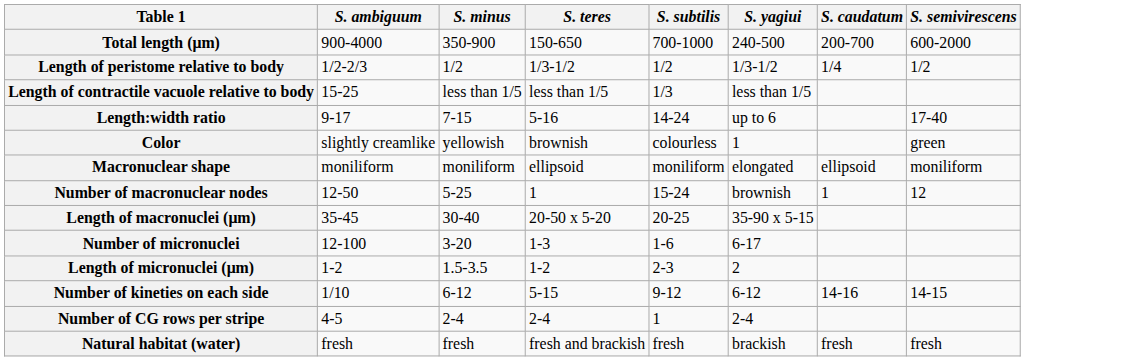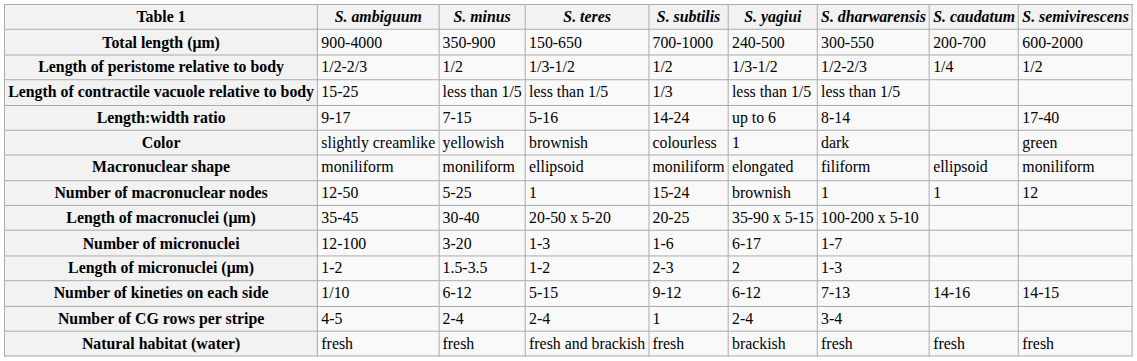+ column: S. dharwarensis | 300-550 | 1/2-2/3 | less than 1/5 | 8-14 | dark | filiform | 1 | 100-200 x 5-10 | 1-7 | 1-3 | 7-13 | 3-4 | fresh
